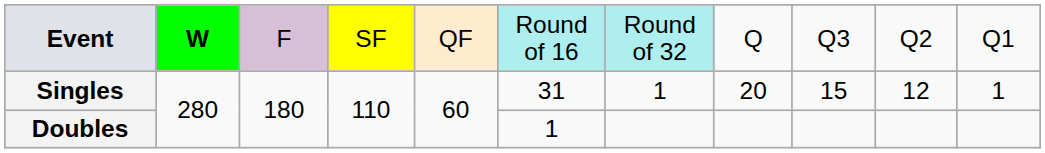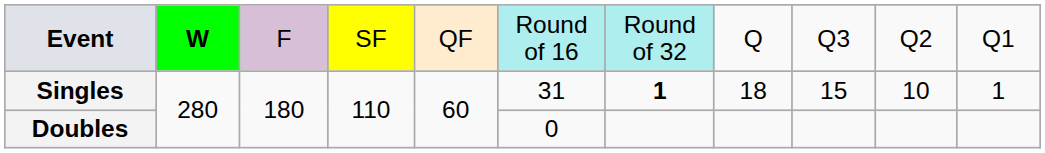Singles | column 7: normal -> bold
Singles | column 8: 20 -> 18
Singles | column 10: 12 -> 10
Doubles | column 6: 1 -> 0
